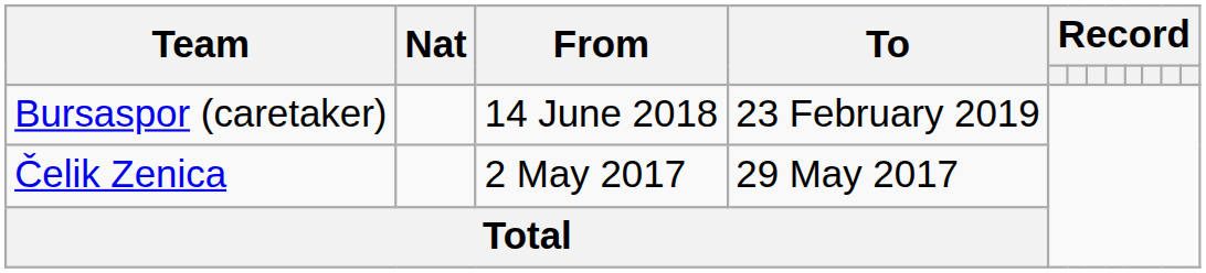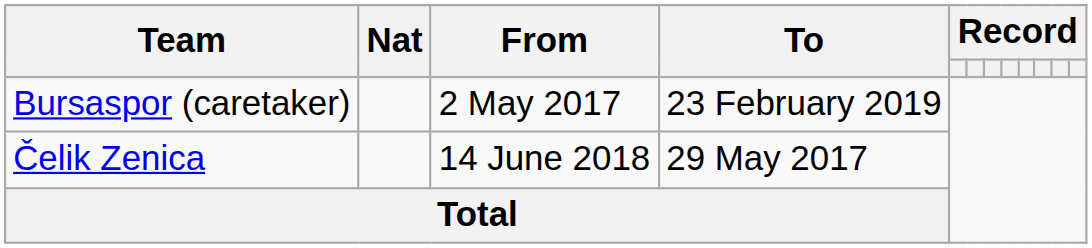Bursaspor (caretaker) | From: 14 June 2018 -> 2 May 2017
Čelik Zenica | From: 2 May 2017 -> 14 June 2018
